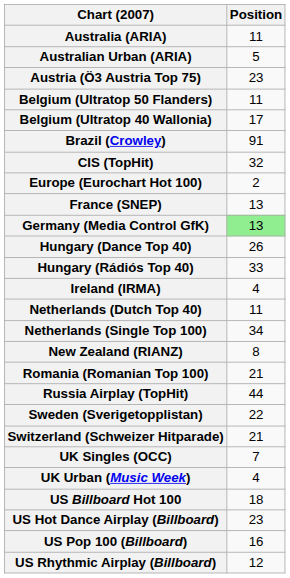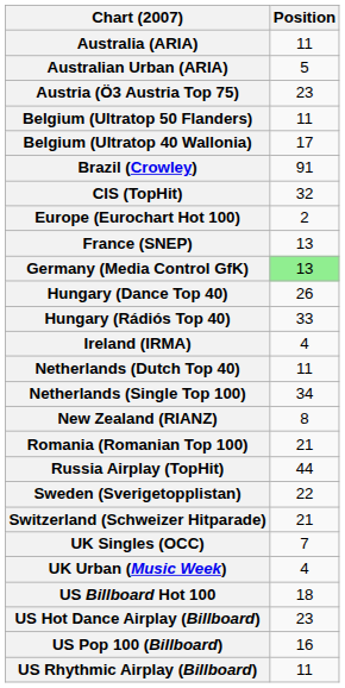US Rhythmic Airplay (Billboard) | Position: 12 -> 11
